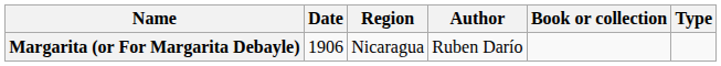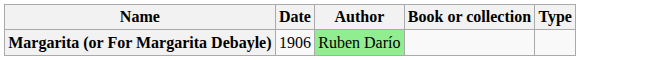- column: Region | Nicaragua
Margarita (or For Margarita Debayle) | Author: no background -> lightgreen background
